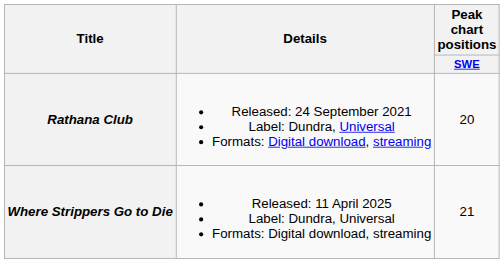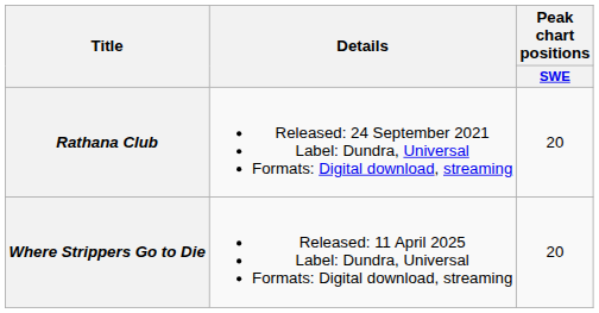Where Strippers Go to Die | Peak chart positions / SWE: 21 -> 20
